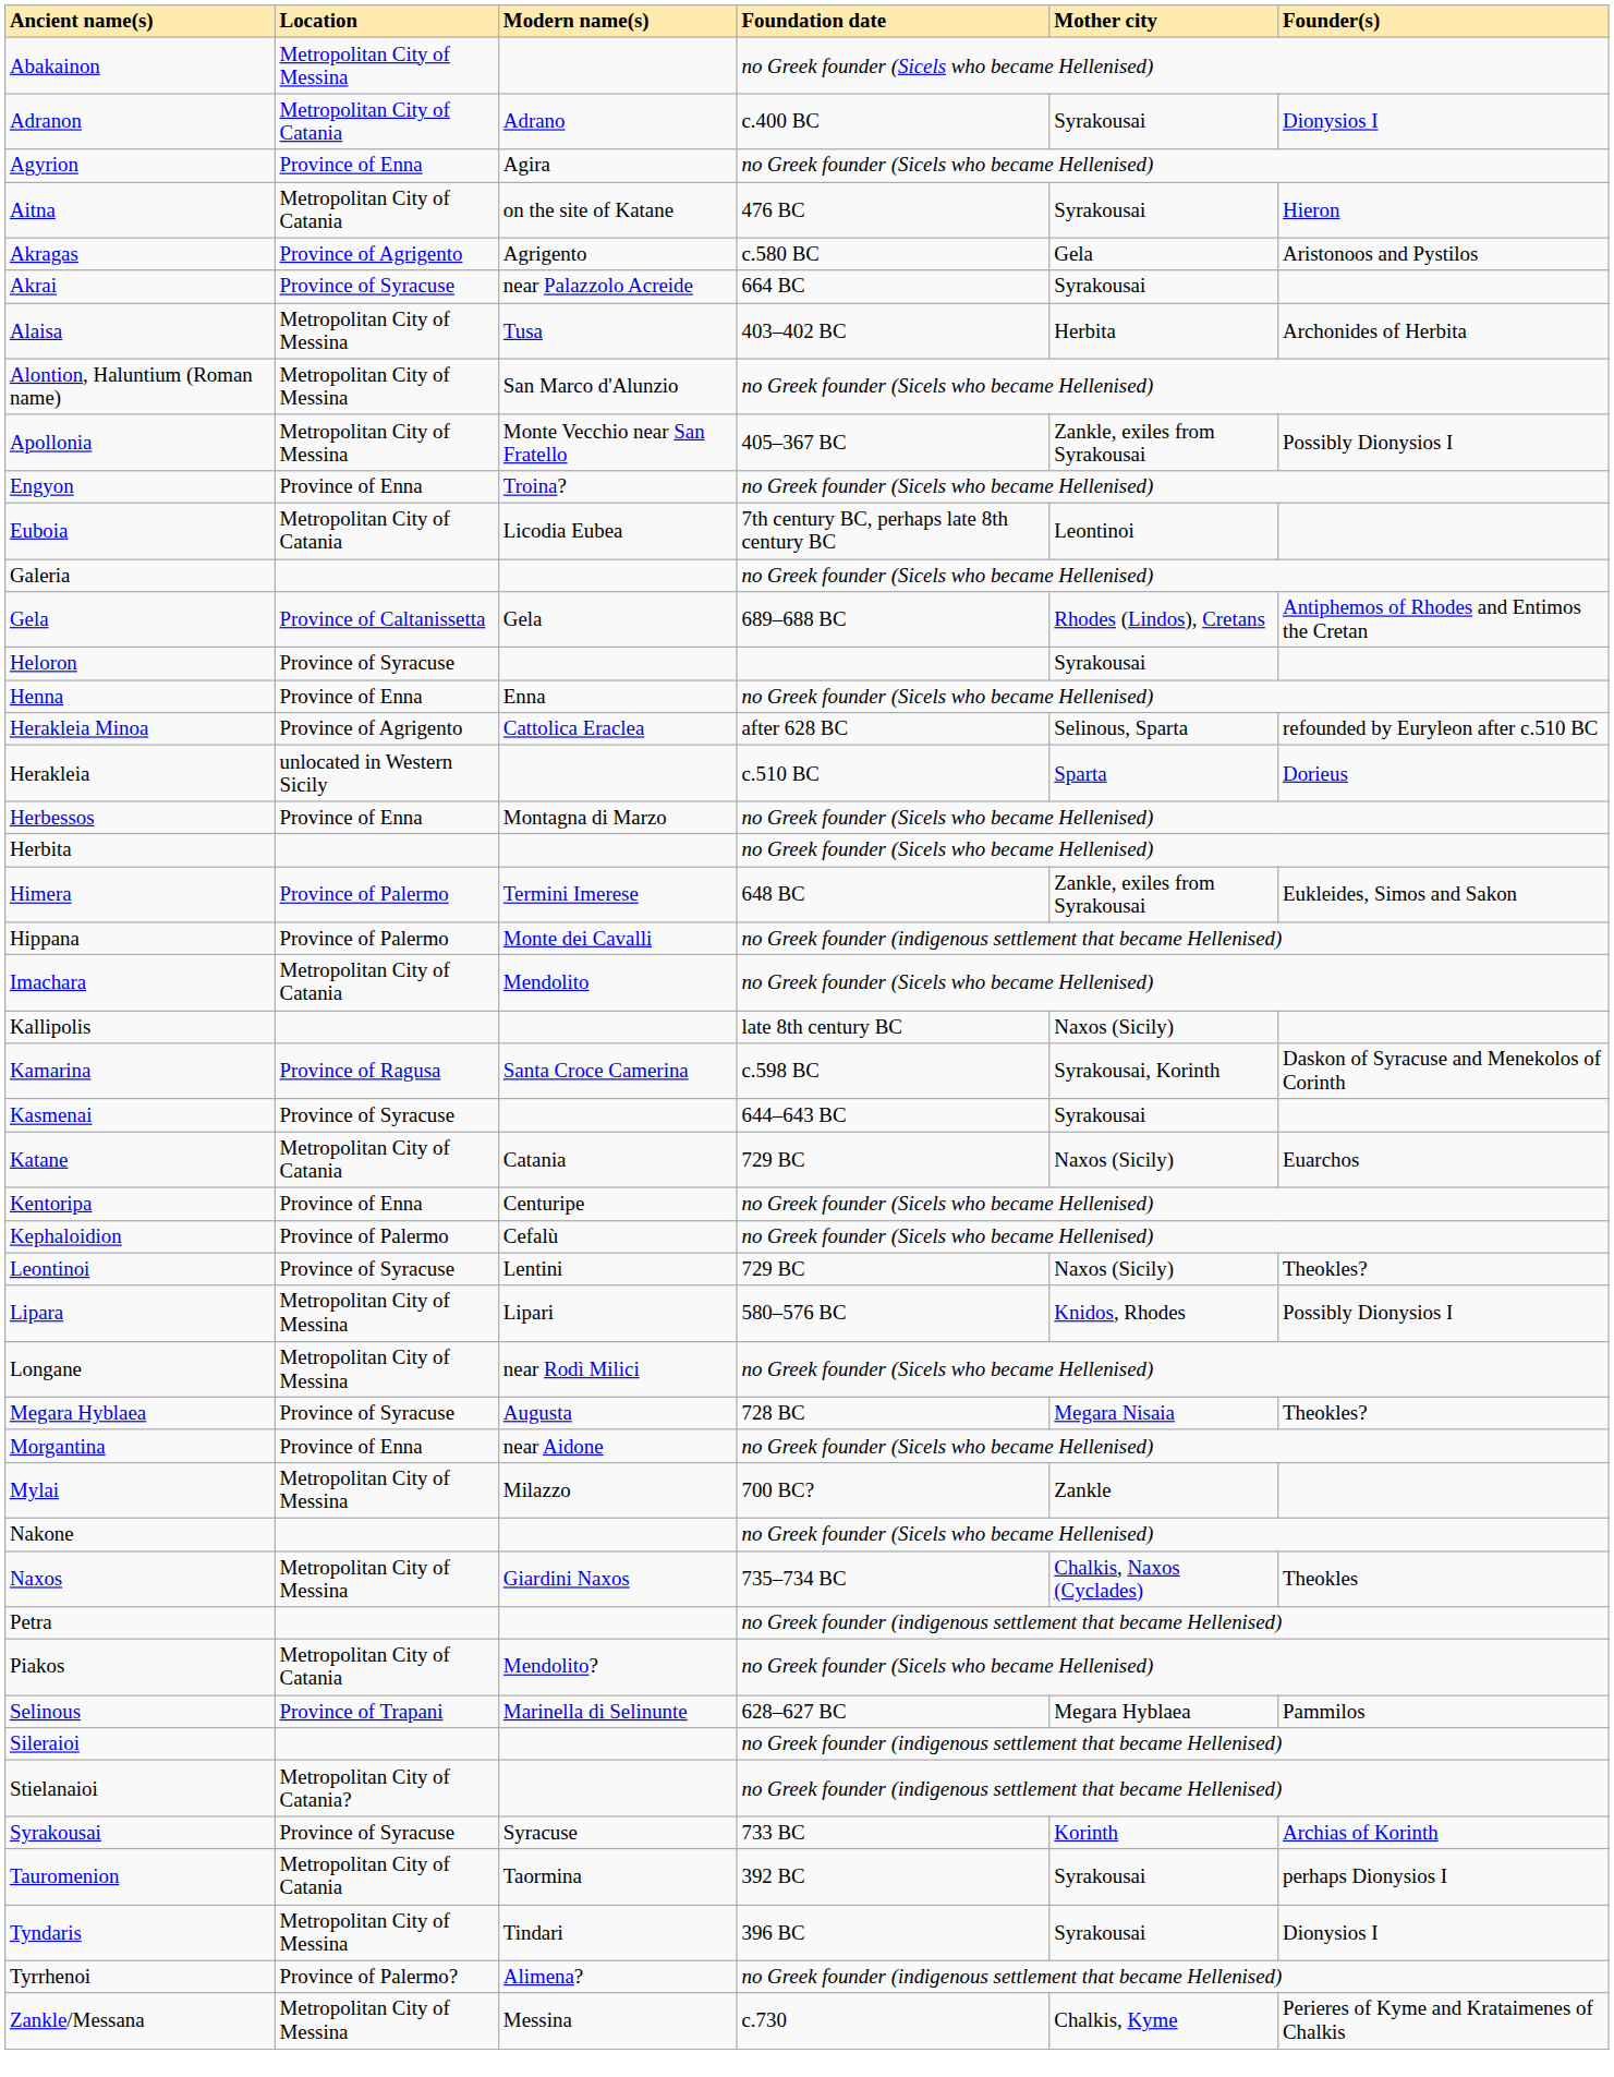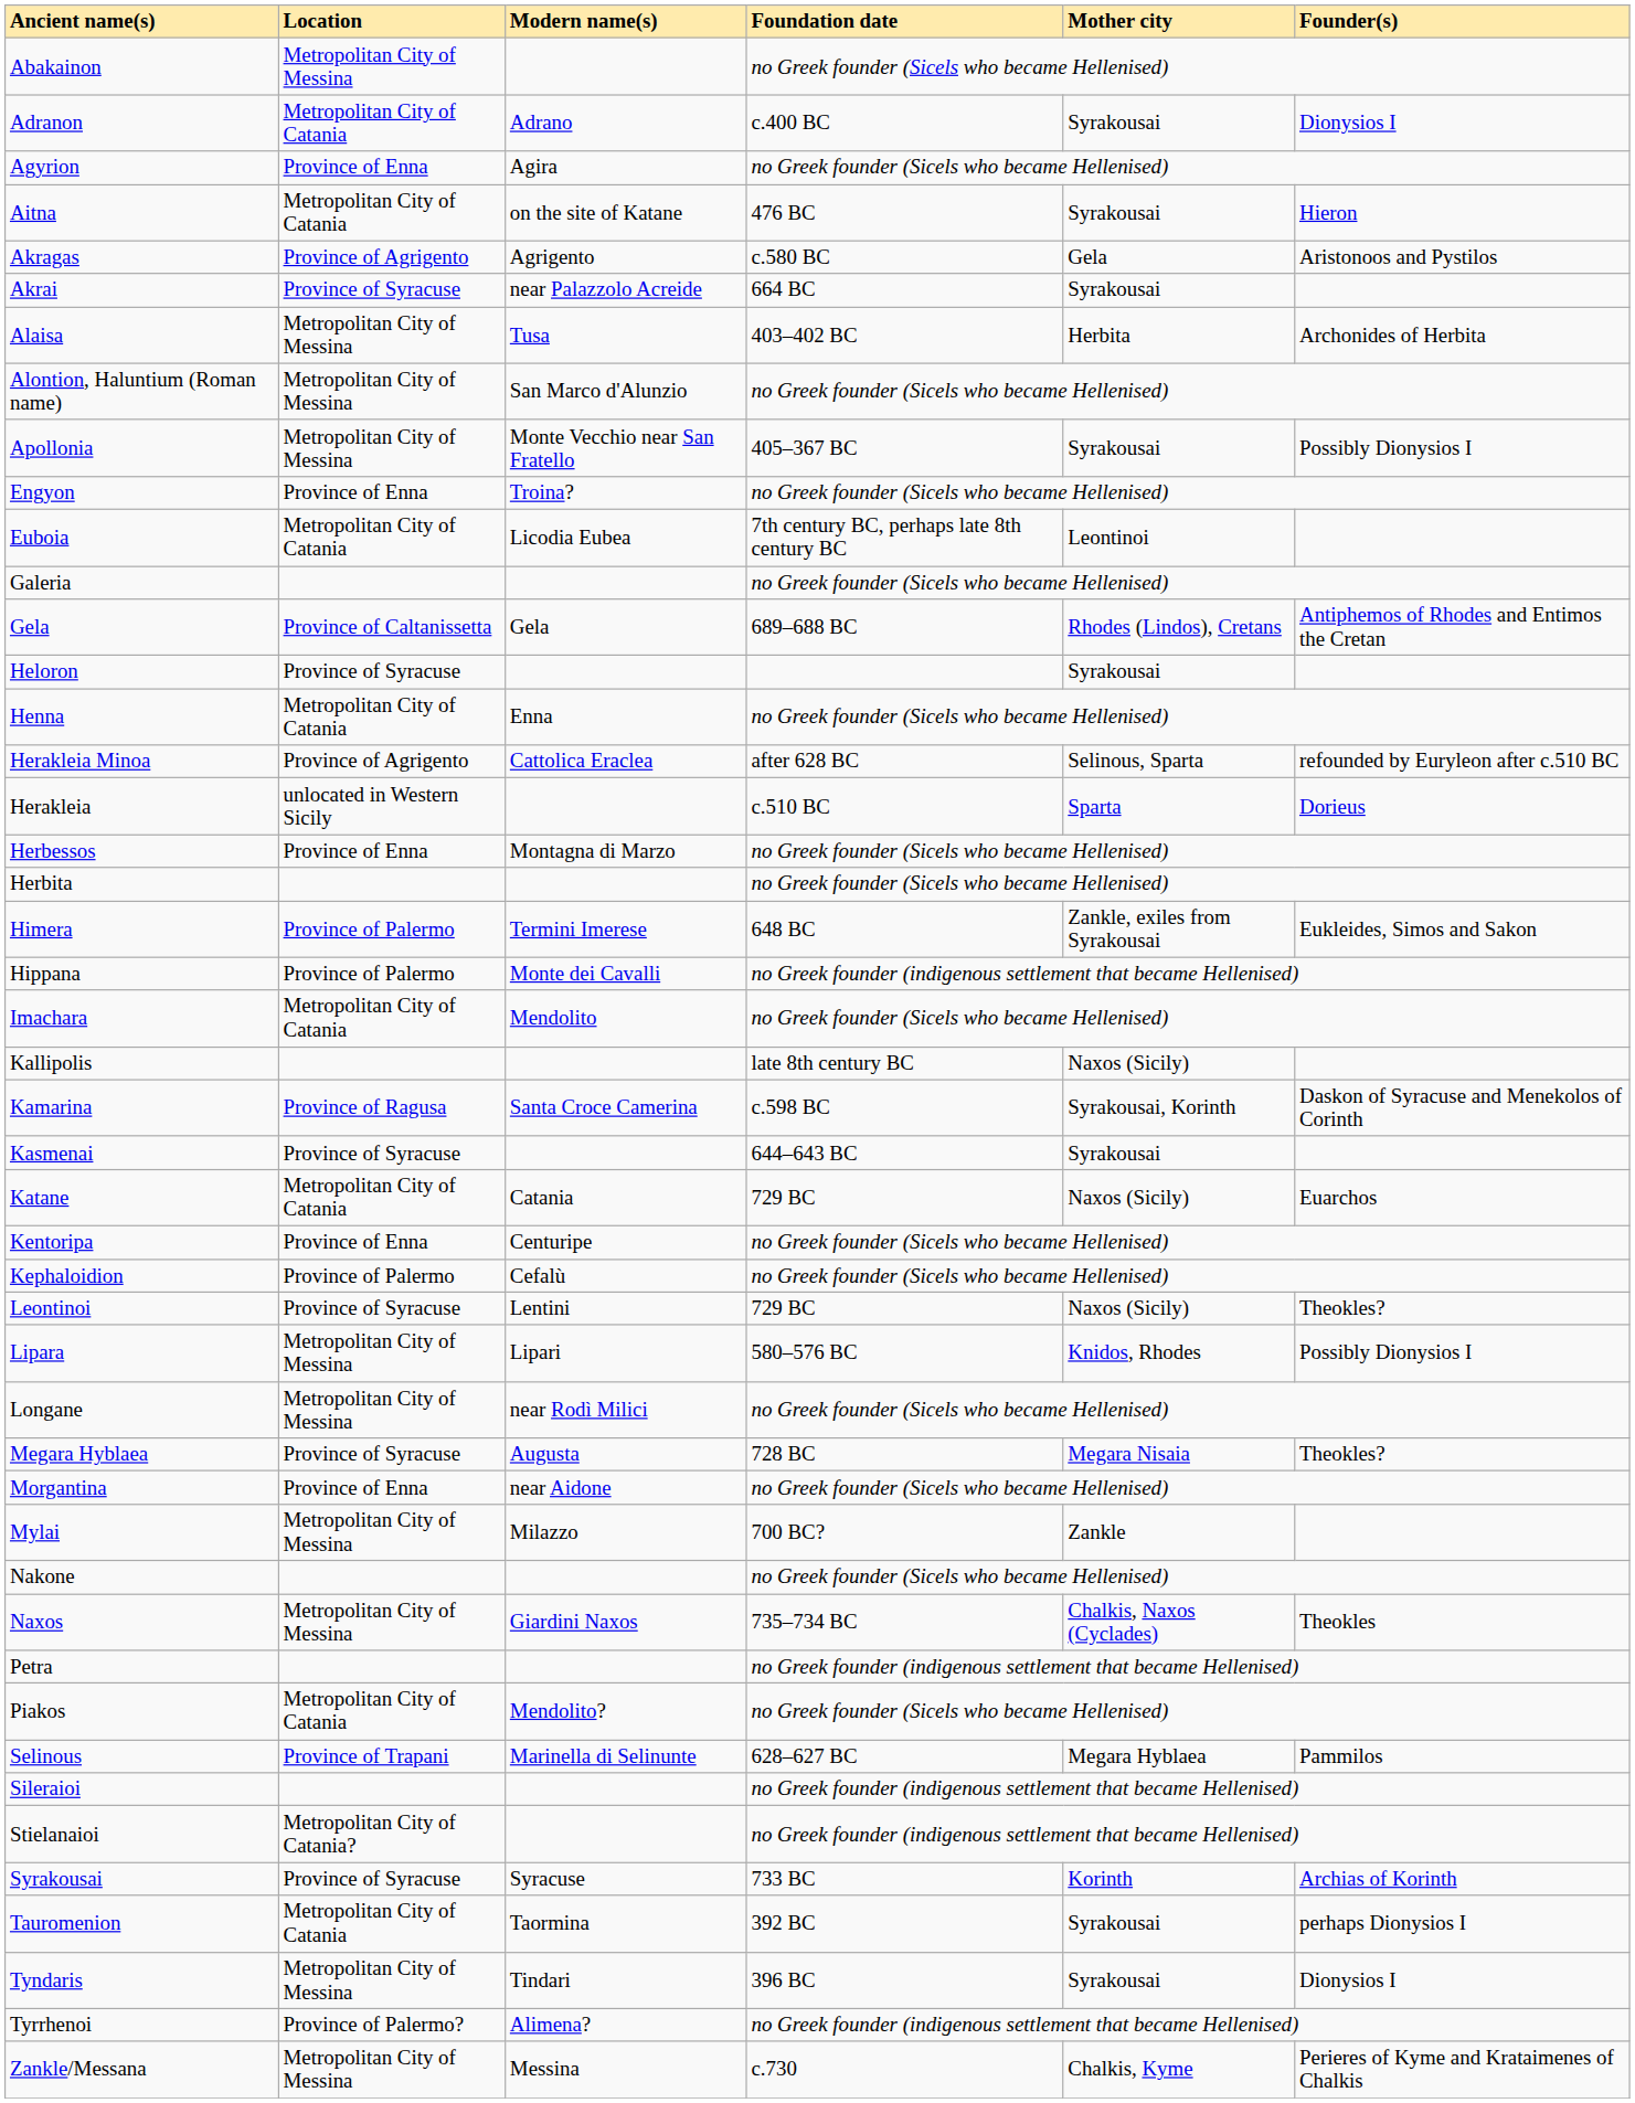Apollonia | Mother city: Zankle, exiles from Syrakousai -> Syrakousai
Henna | Location: Province of Enna -> Metropolitan City of Catania
